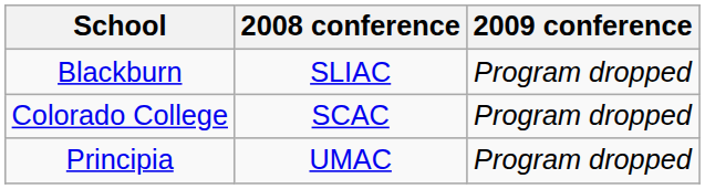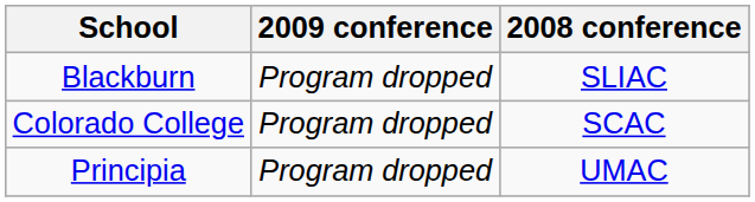columns swapped: 2008 conference <-> 2009 conference
